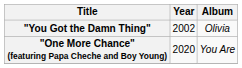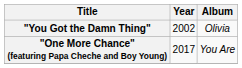"One More Chance" (featuring Papa Cheche and Boy Young) | Year: 2020 -> 2017
